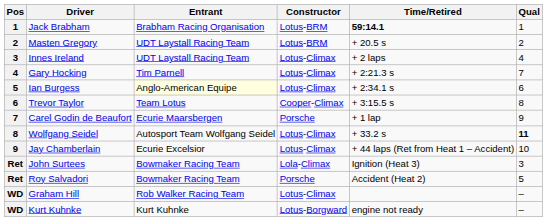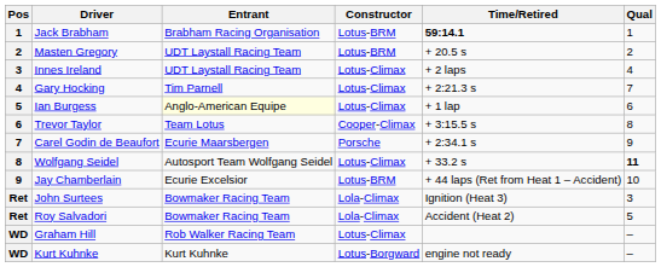Ian Burgess | Time/Retired: + 2:34.1 s -> + 1 lap
Carel Godin de Beaufort | Time/Retired: + 1 lap -> + 2:34.1 s
Jay Chamberlain | Constructor: Lotus-Climax -> Lotus-BRM
Roy Salvadori | Constructor: Porsche -> Lola-Climax
